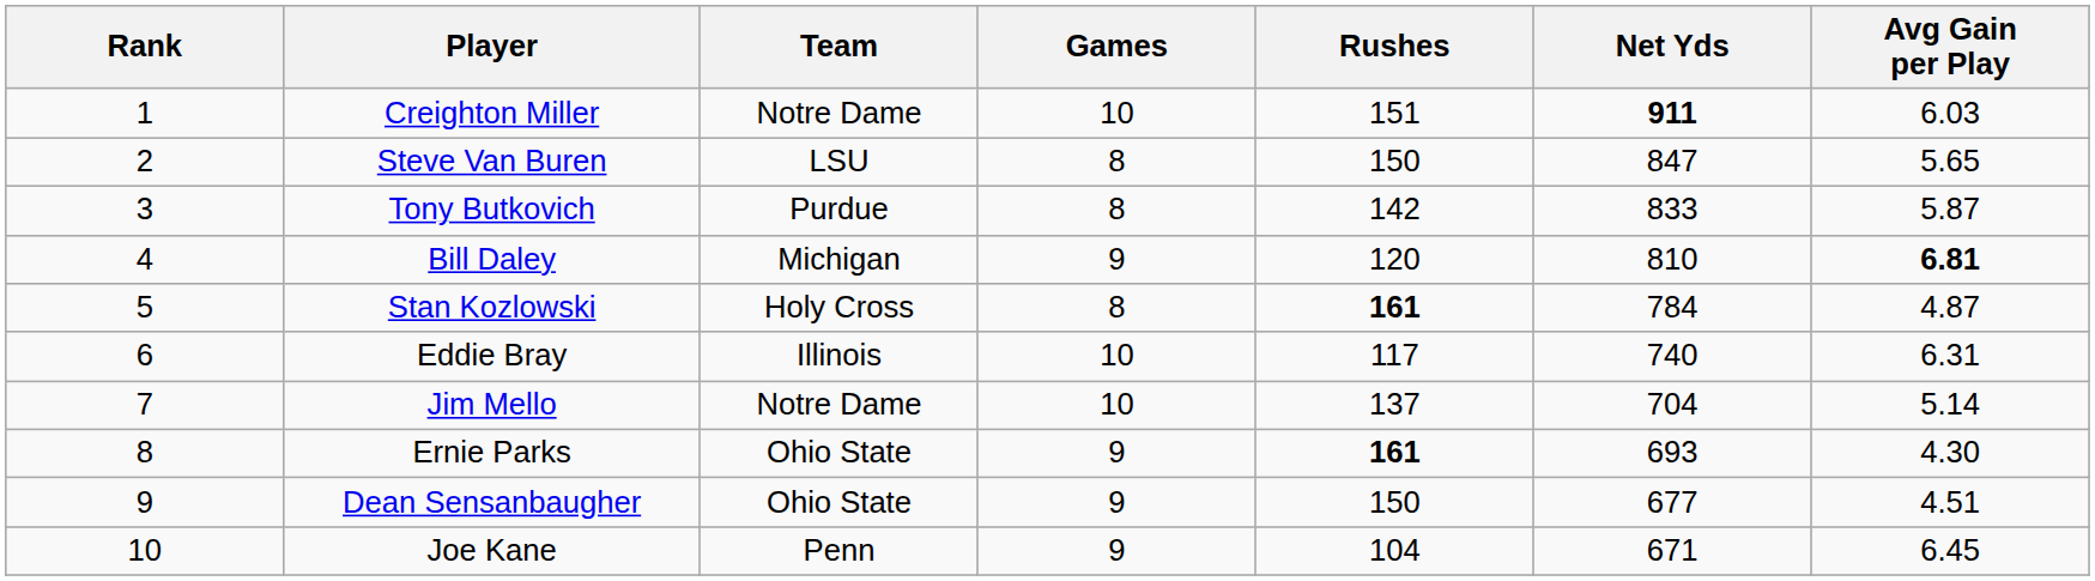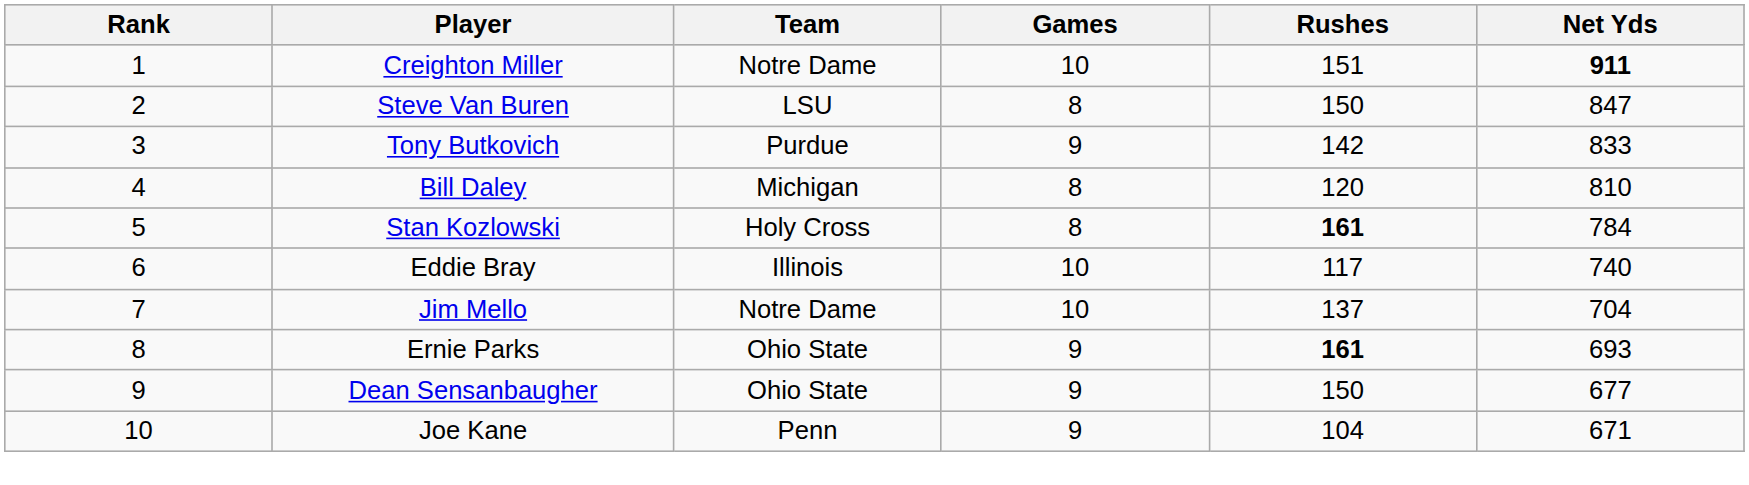- column: Avg Gain per Play | 6.03 | 5.65 | 5.87 | 6.81 | 4.87 | 6.31 | 5.14 | 4.30 | 4.51 | 6.45
Tony Butkovich | Games: 8 -> 9
Bill Daley | Games: 9 -> 8
